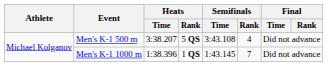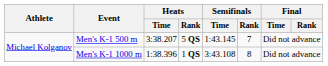Men's K-1 500 m | Semifinals / Time: 3:43.108 -> 1:43.145
Men's K-1 500 m | Semifinals / Rank: 4 -> 7
Men's K-1 1000 m | Semifinals / Time: 1:43.145 -> 3:43.108
Men's K-1 1000 m | Semifinals / Rank: 7 -> 8
